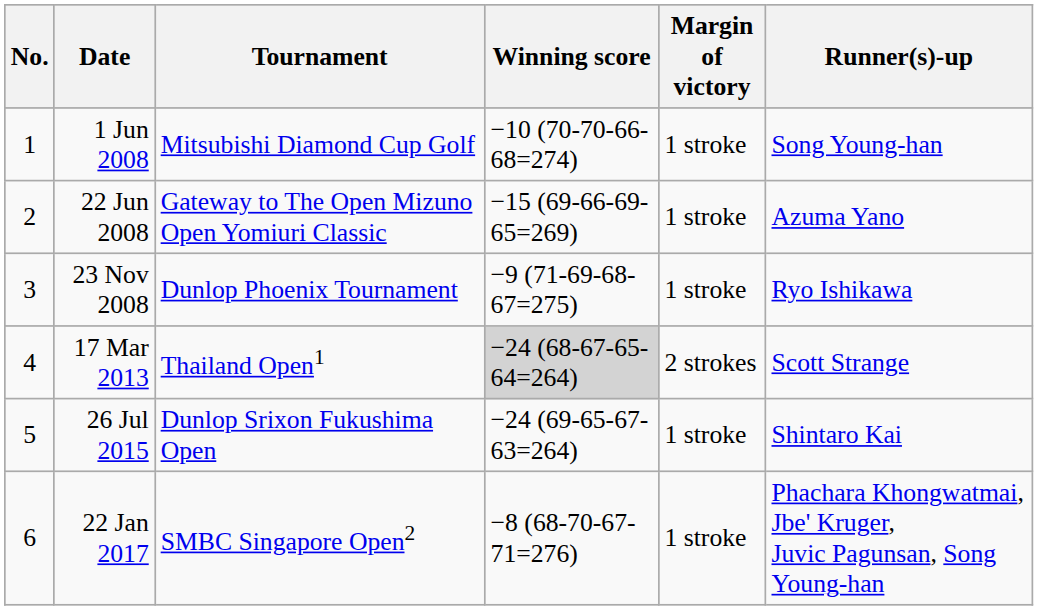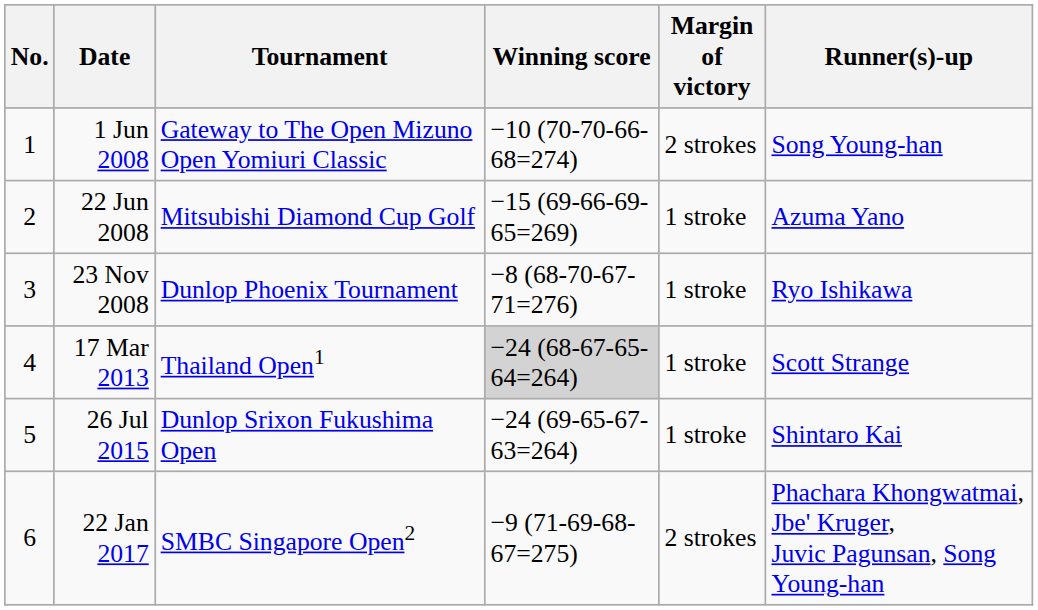1 Jun 2008 | Tournament: Mitsubishi Diamond Cup Golf -> Gateway to The Open Mizuno Open Yomiuri Classic
1 Jun 2008 | Margin of victory: 1 stroke -> 2 strokes
22 Jun 2008 | Tournament: Gateway to The Open Mizuno Open Yomiuri Classic -> Mitsubishi Diamond Cup Golf
23 Nov 2008 | Winning score: −9 (71-69-68-67=275) -> −8 (68-70-67-71=276)
17 Mar 2013 | Margin of victory: 2 strokes -> 1 stroke
22 Jan 2017 | Winning score: −8 (68-70-67-71=276) -> −9 (71-69-68-67=275)
22 Jan 2017 | Margin of victory: 1 stroke -> 2 strokes
